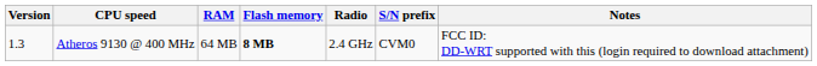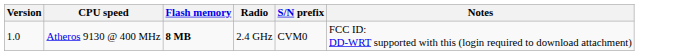- column: RAM | 64 MB
Atheros 9130 @ 400 MHz | Version: 1.3 -> 1.0
